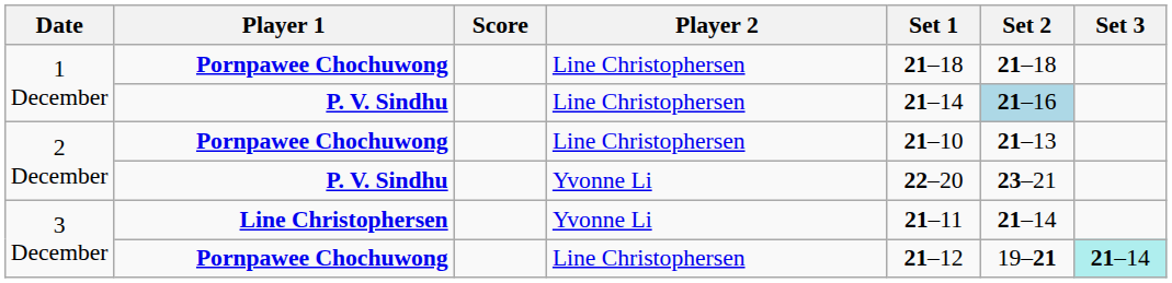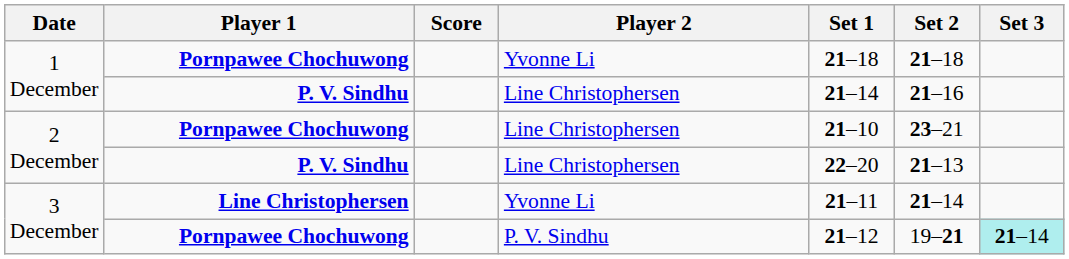1 December / Pornpawee Chochuwong | Player 2: Line Christophersen -> Yvonne Li
1 December / P. V. Sindhu | Set 2: lightblue background -> no background
2 December / Pornpawee Chochuwong | Set 2: 21–13 -> 23–21
2 December / P. V. Sindhu | Player 2: Yvonne Li -> Line Christophersen
2 December / P. V. Sindhu | Set 2: 23–21 -> 21–13
3 December / Pornpawee Chochuwong | Player 2: Line Christophersen -> P. V. Sindhu
